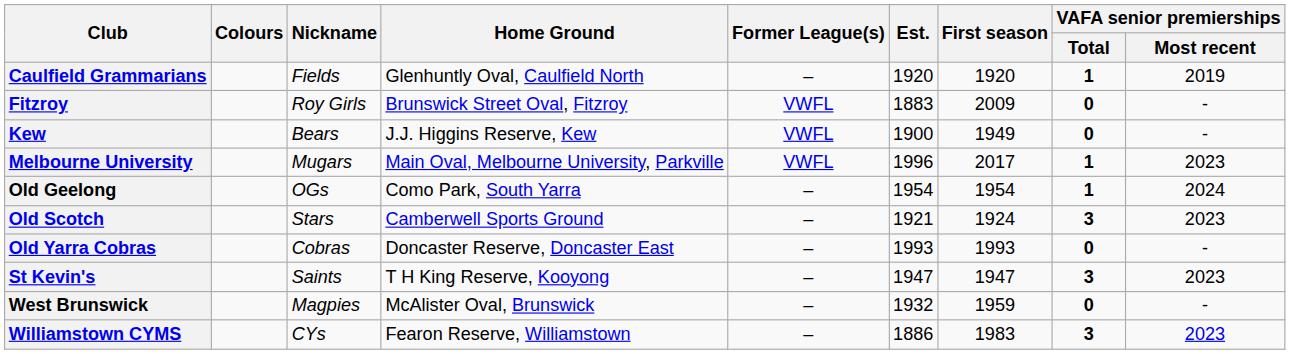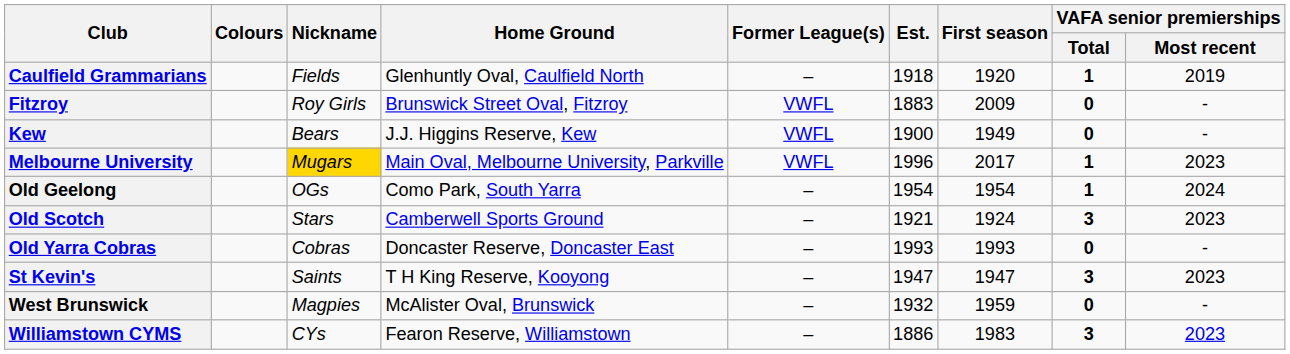Caulfield Grammarians | Est.: 1920 -> 1918
Melbourne University | Nickname: no background -> gold background
